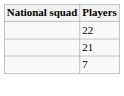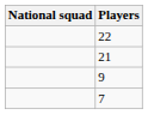+ row: 9
